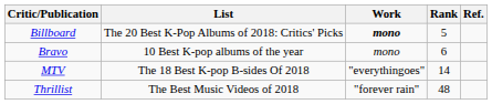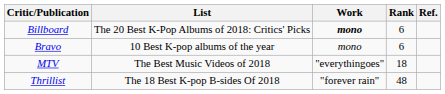Billboard | Rank: 5 -> 6
MTV | List: The 18 Best K-pop B-sides Of 2018 -> The Best Music Videos of 2018
MTV | Rank: 14 -> 18
Thrillist | List: The Best Music Videos of 2018 -> The 18 Best K-pop B-sides Of 2018
